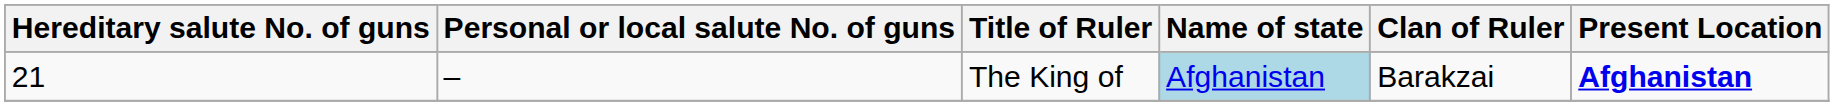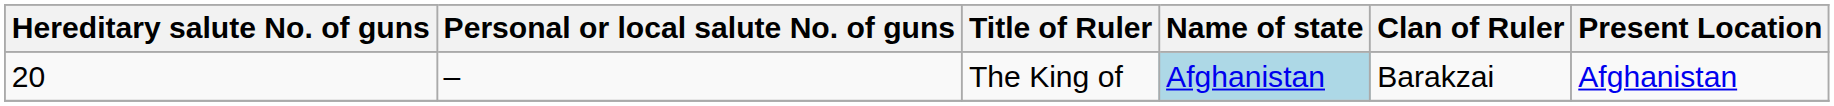The King of | Hereditary salute No. of guns: 21 -> 20
The King of | Present Location: bold -> normal
